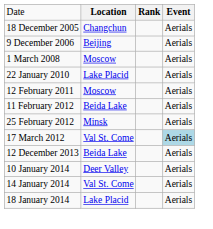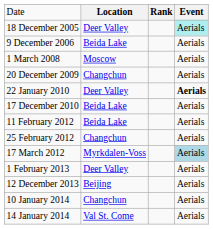18 December 2005 | column 2: Changchun -> Deer Valley
18 December 2005 | column 4: no background -> paleturquoise background
9 December 2006 | column 2: Beijing -> Beida Lake
+ row: 20 December 2009 | Changchun | Aerials
22 January 2010 | column 2: Lake Placid -> Deer Valley
22 January 2010 | column 4: normal -> bold
+ row: 17 December 2010 | Beida Lake | Aerials
- row: 12 February 2011 | Moscow | Aerials
25 February 2012 | column 2: Minsk -> Changchun
17 March 2012 | column 2: Val St. Come -> Myrkdalen-Voss
+ row: 1 February 2013 | Deer Valley | Aerials
12 December 2013 | column 2: Beida Lake -> Beijing
10 January 2014 | column 2: Deer Valley -> Changchun
- row: 18 January 2014 | Lake Placid | Aerials
